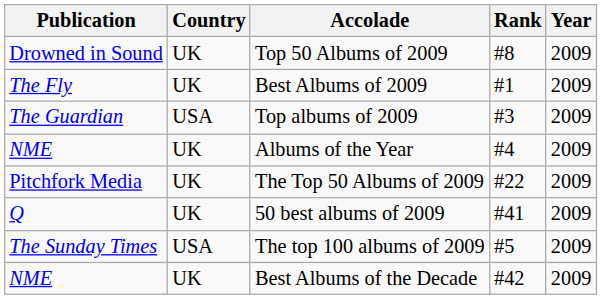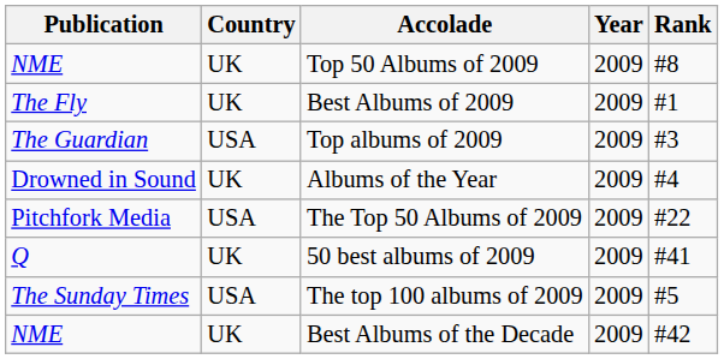columns swapped: Year <-> Rank
Top 50 Albums of 2009 | Publication: Drowned in Sound -> NME
Albums of the Year | Publication: NME -> Drowned in Sound
The Top 50 Albums of 2009 | Country: UK -> USA
